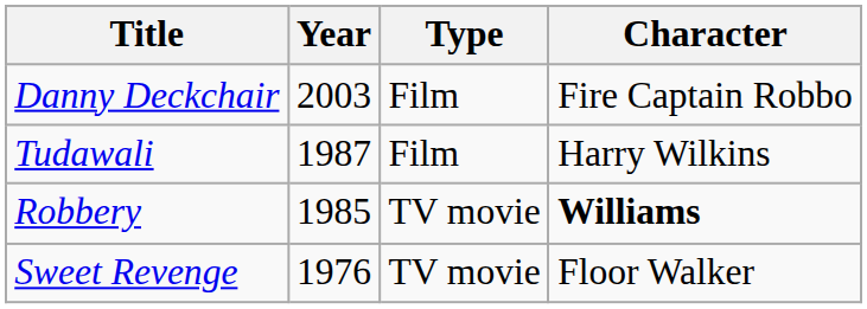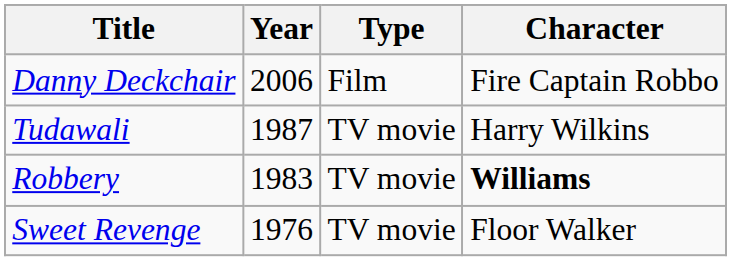Danny Deckchair | Year: 2003 -> 2006
Tudawali | Type: Film -> TV movie
Robbery | Year: 1985 -> 1983
